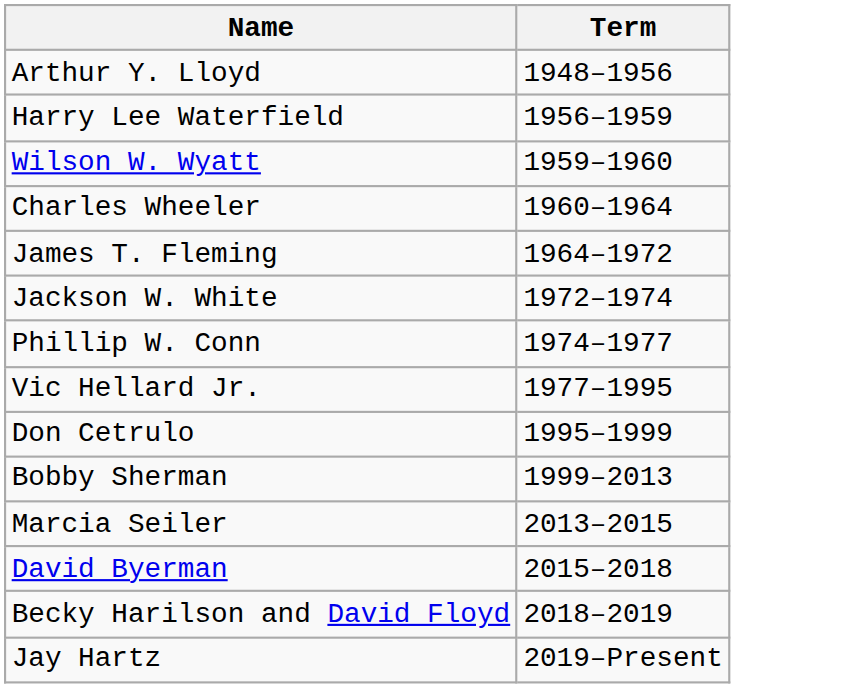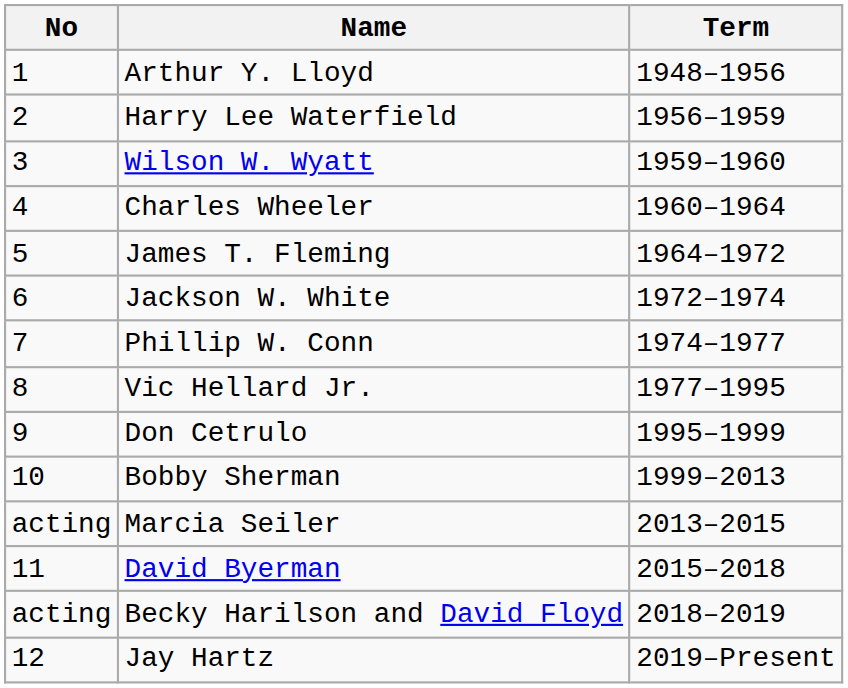+ column: No | 1 | 2 | 3 | 4 | 5 | 6 | 7 | 8 | 9 | 10 | acting | 11 | acting | 12
